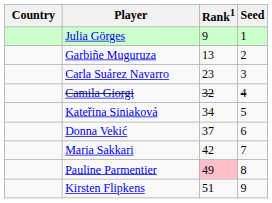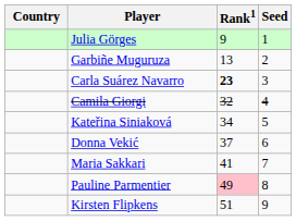Carla Suárez Navarro | Rank1: normal -> bold
Maria Sakkari | Rank1: 42 -> 41
